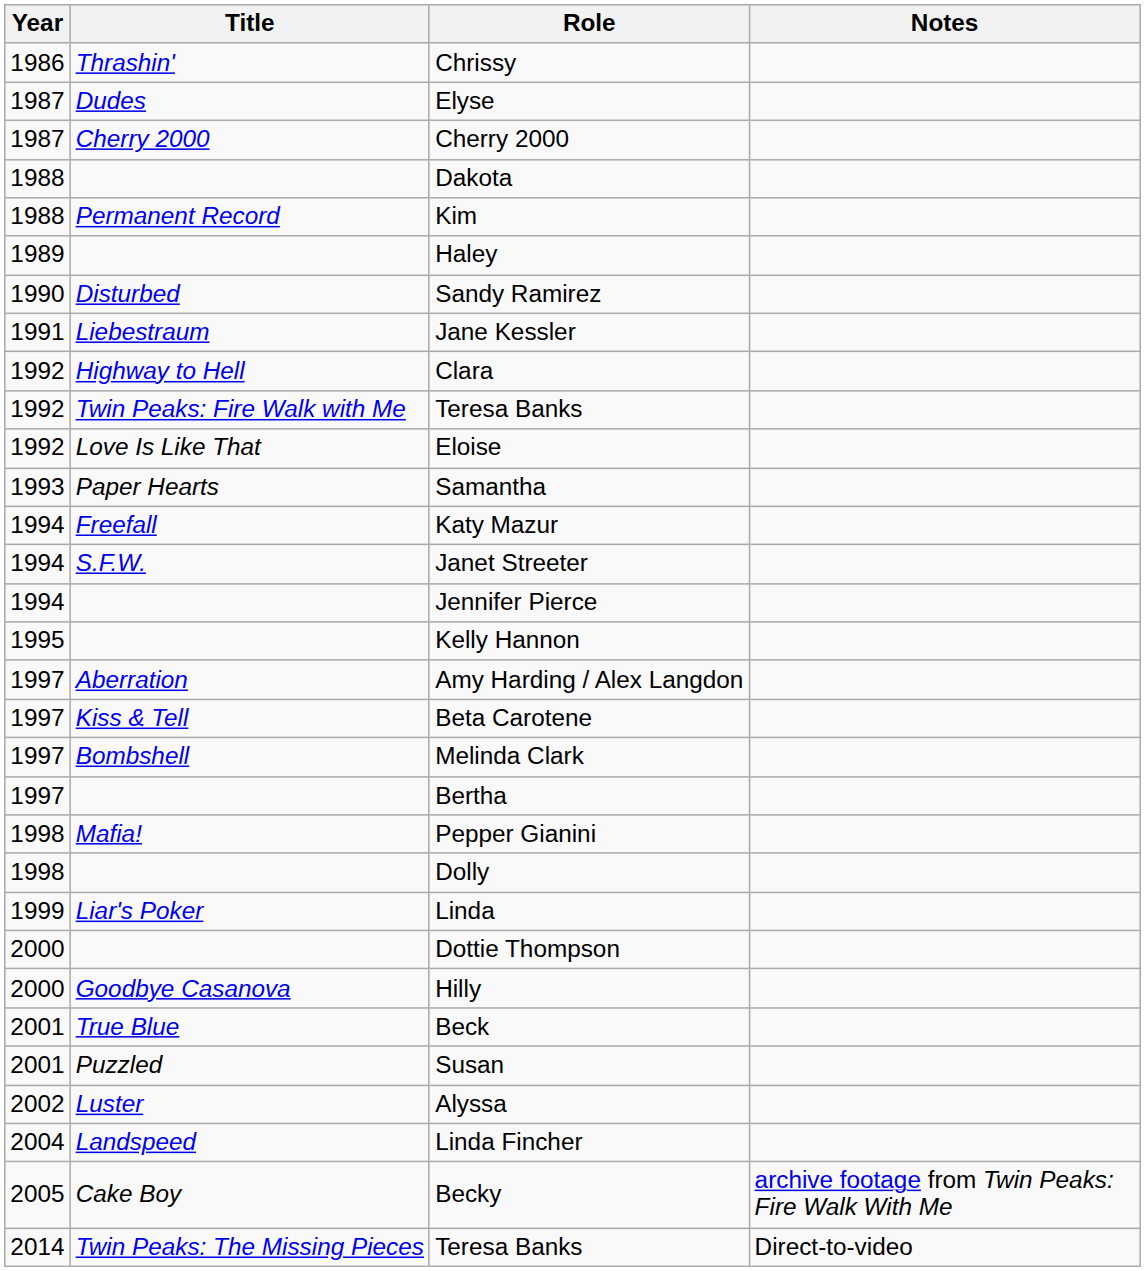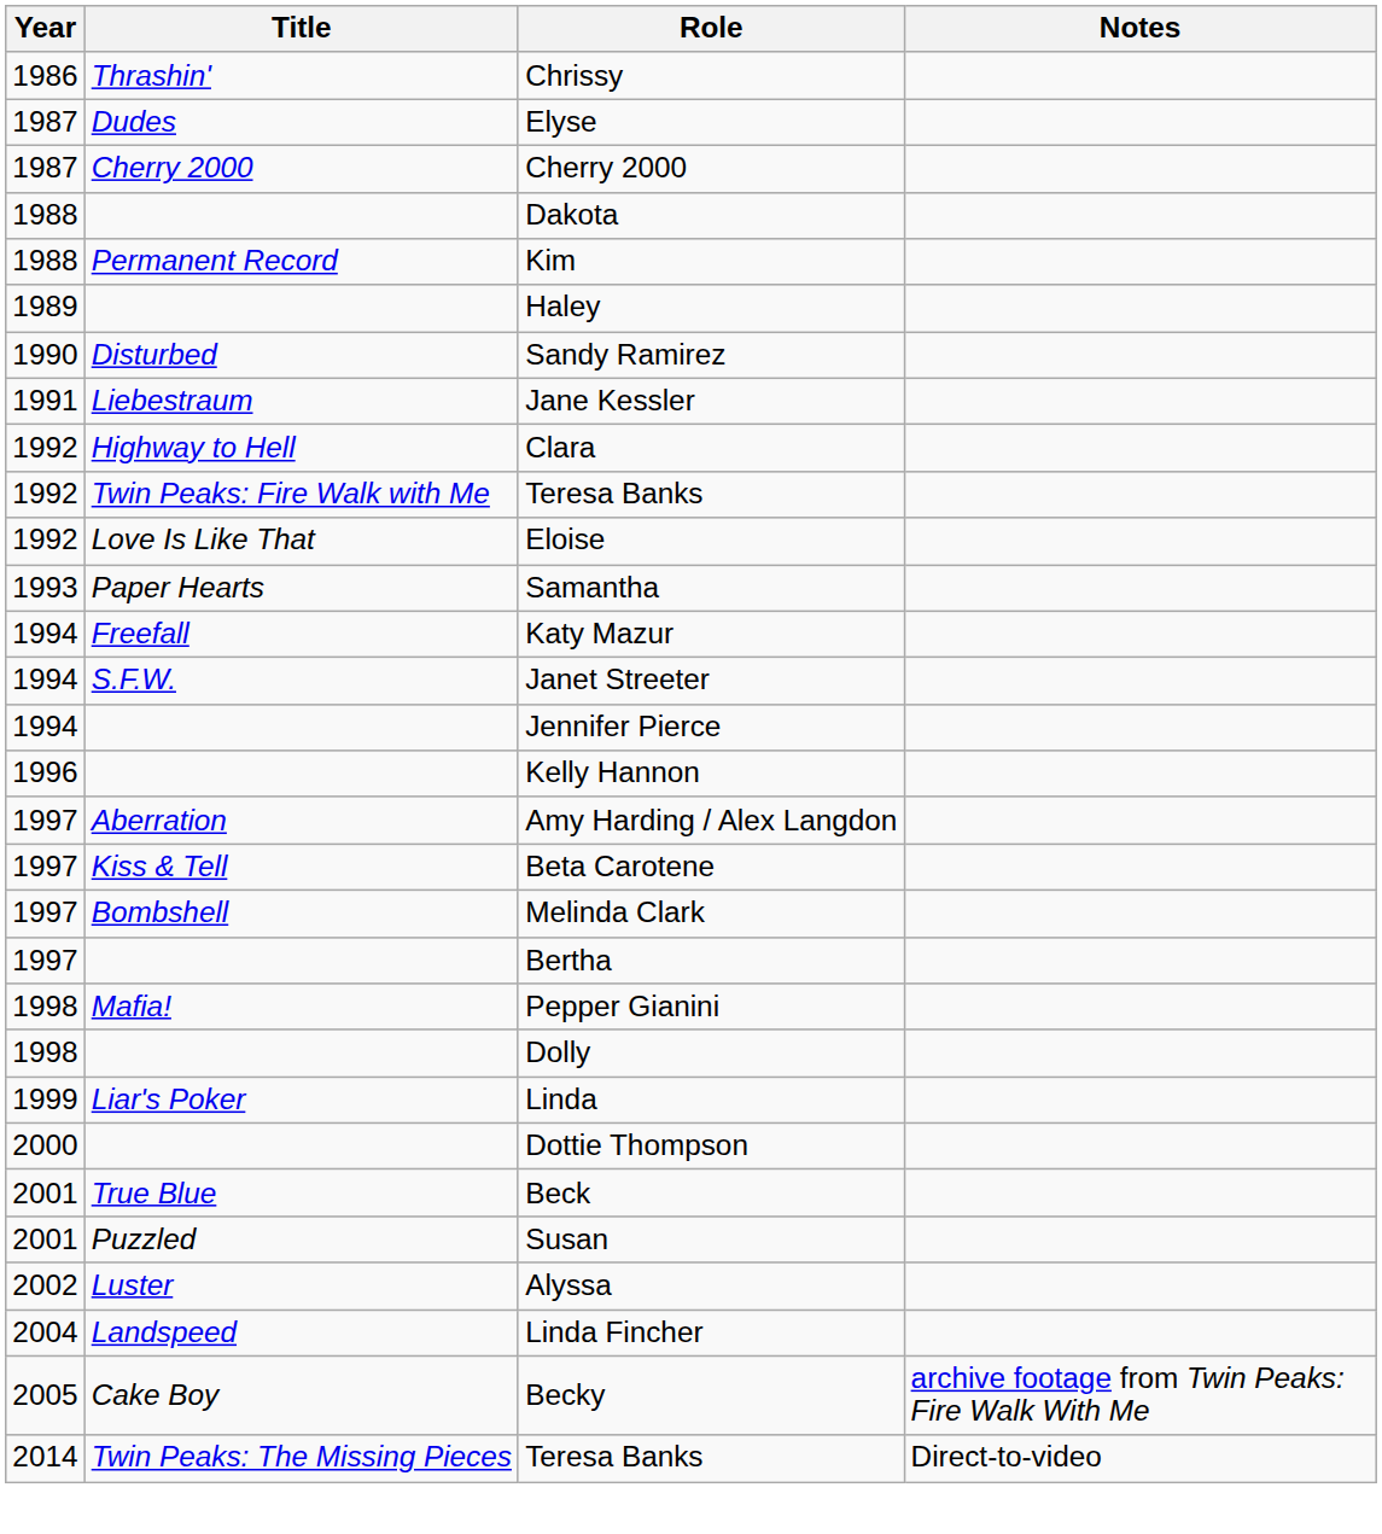Kelly Hannon | Year: 1995 -> 1996
- row: 2000 | Goodbye Casanova | Hilly
